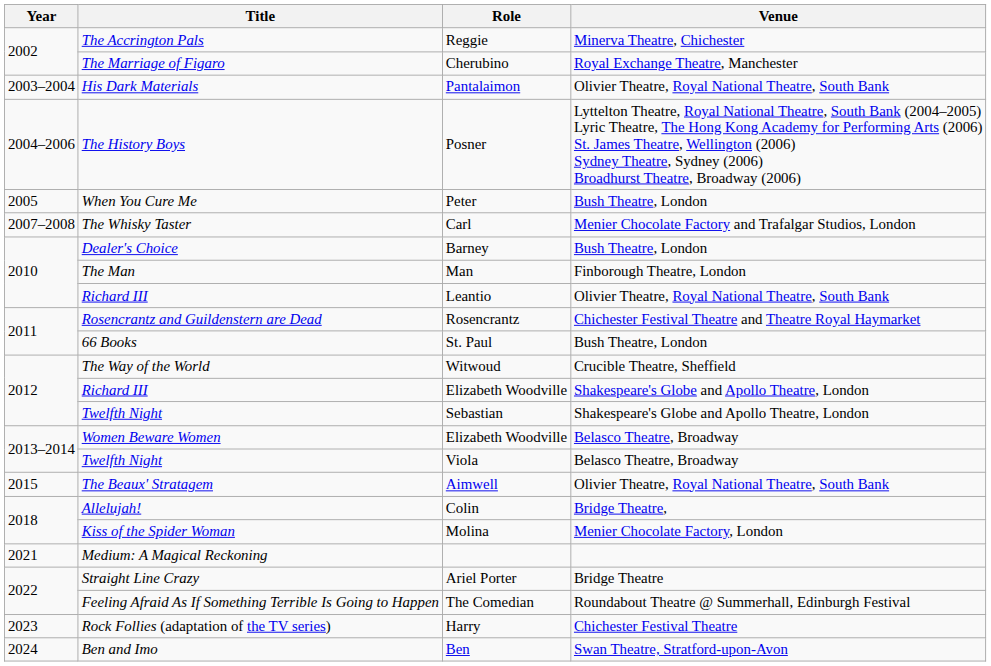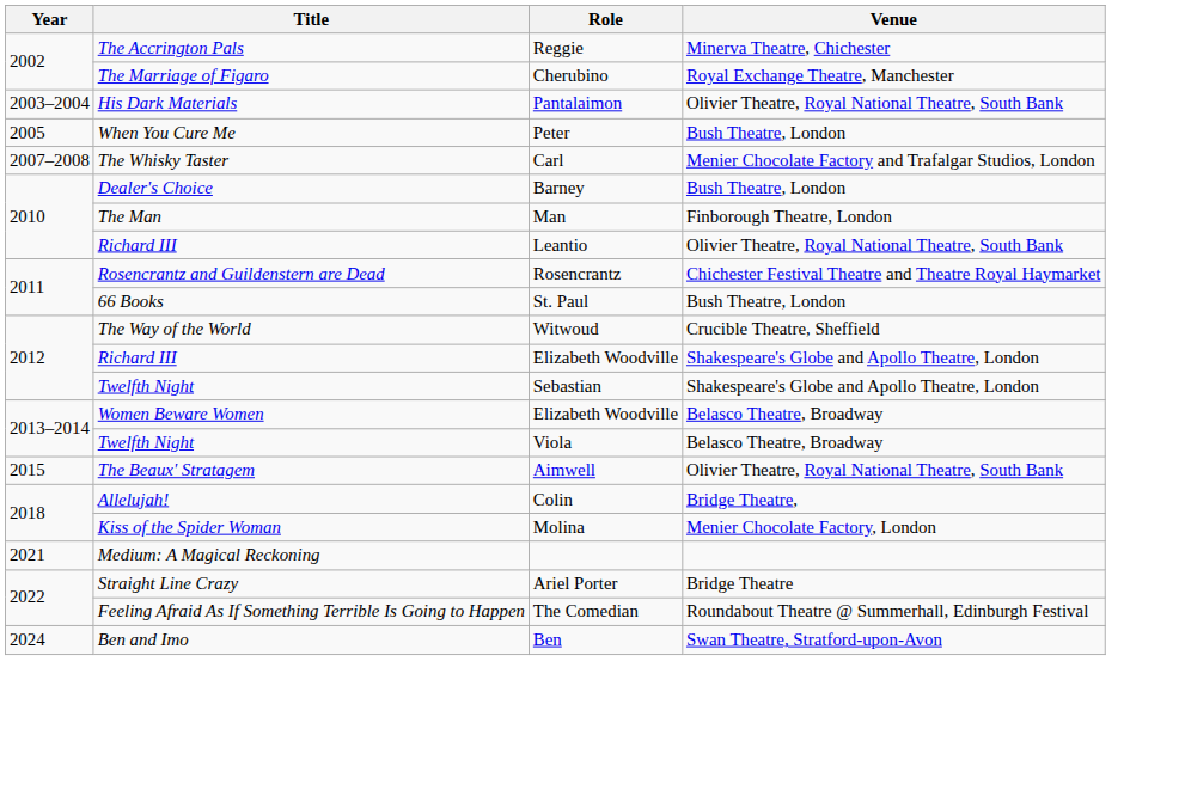- row: 2004–2006 | The History Boys | Posner | Lyttelton Theatre, Royal National Theatre, South Bank (2004–2005) Lyric Theatre, The Hong Kong Academy for Performing Arts (2006) St. James Theatre, Wellington (2006) Sydney Theatre, Sydney (2006) Broadhurst Theatre, Broadway (2006)
- row: 2023 | Rock Follies (adaptation of the TV series) | Harry | Chichester Festival Theatre
